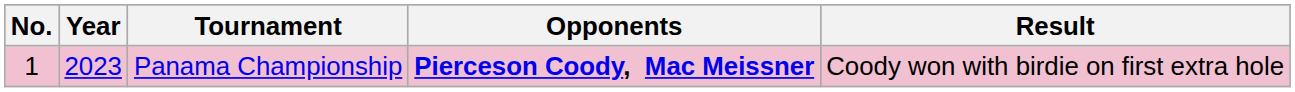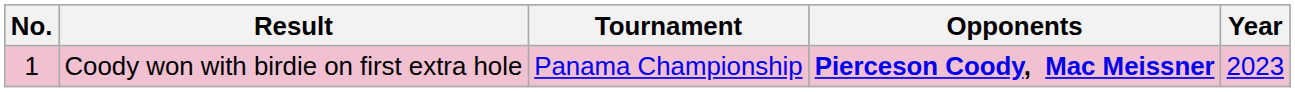columns swapped: Year <-> Result
